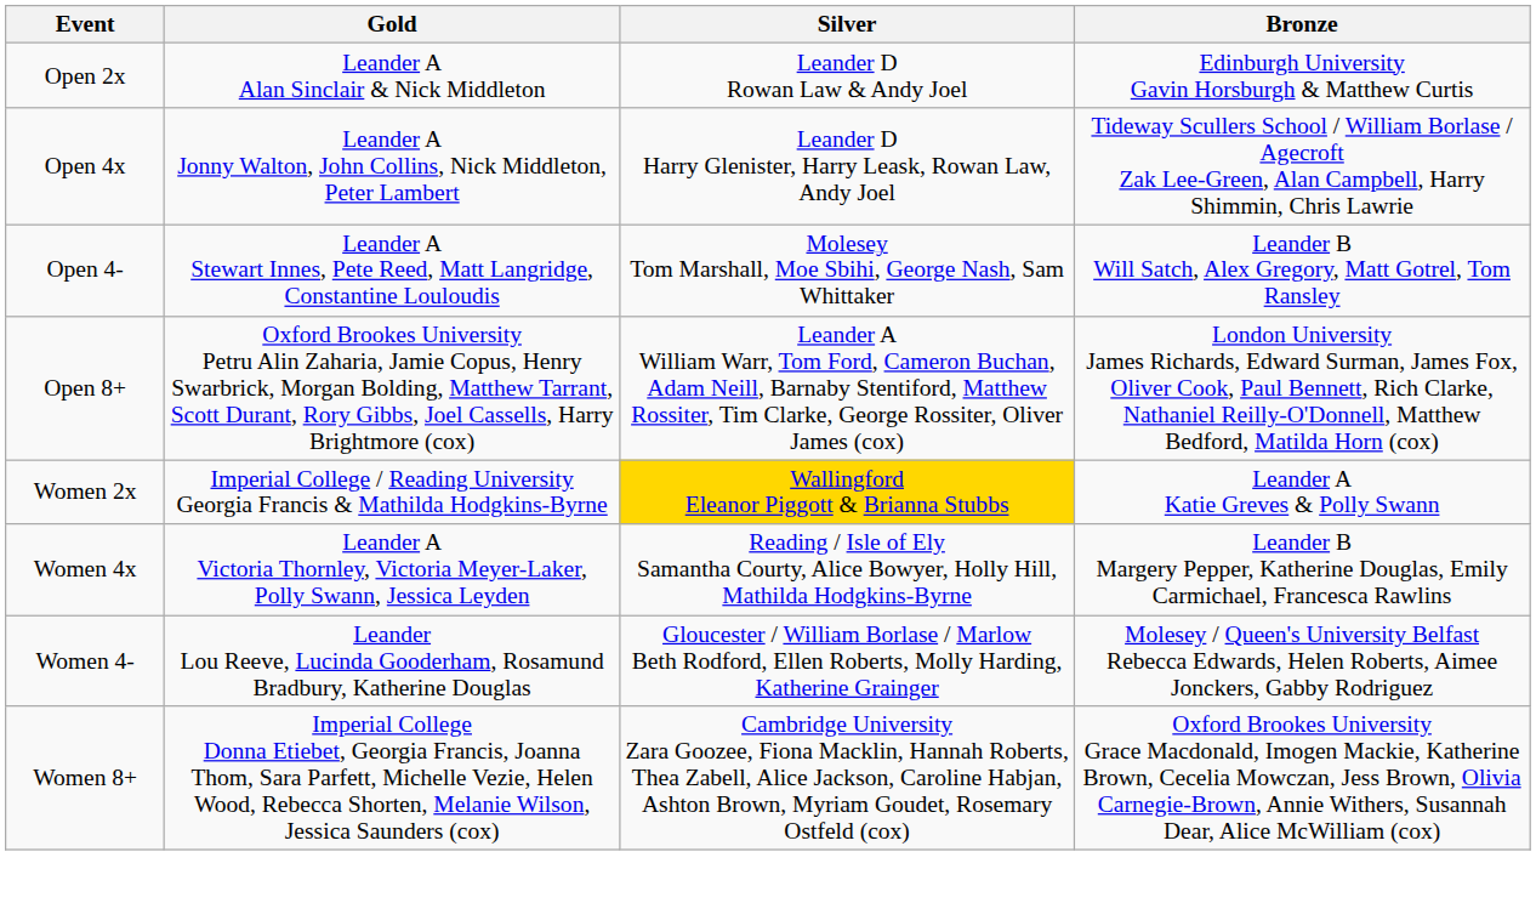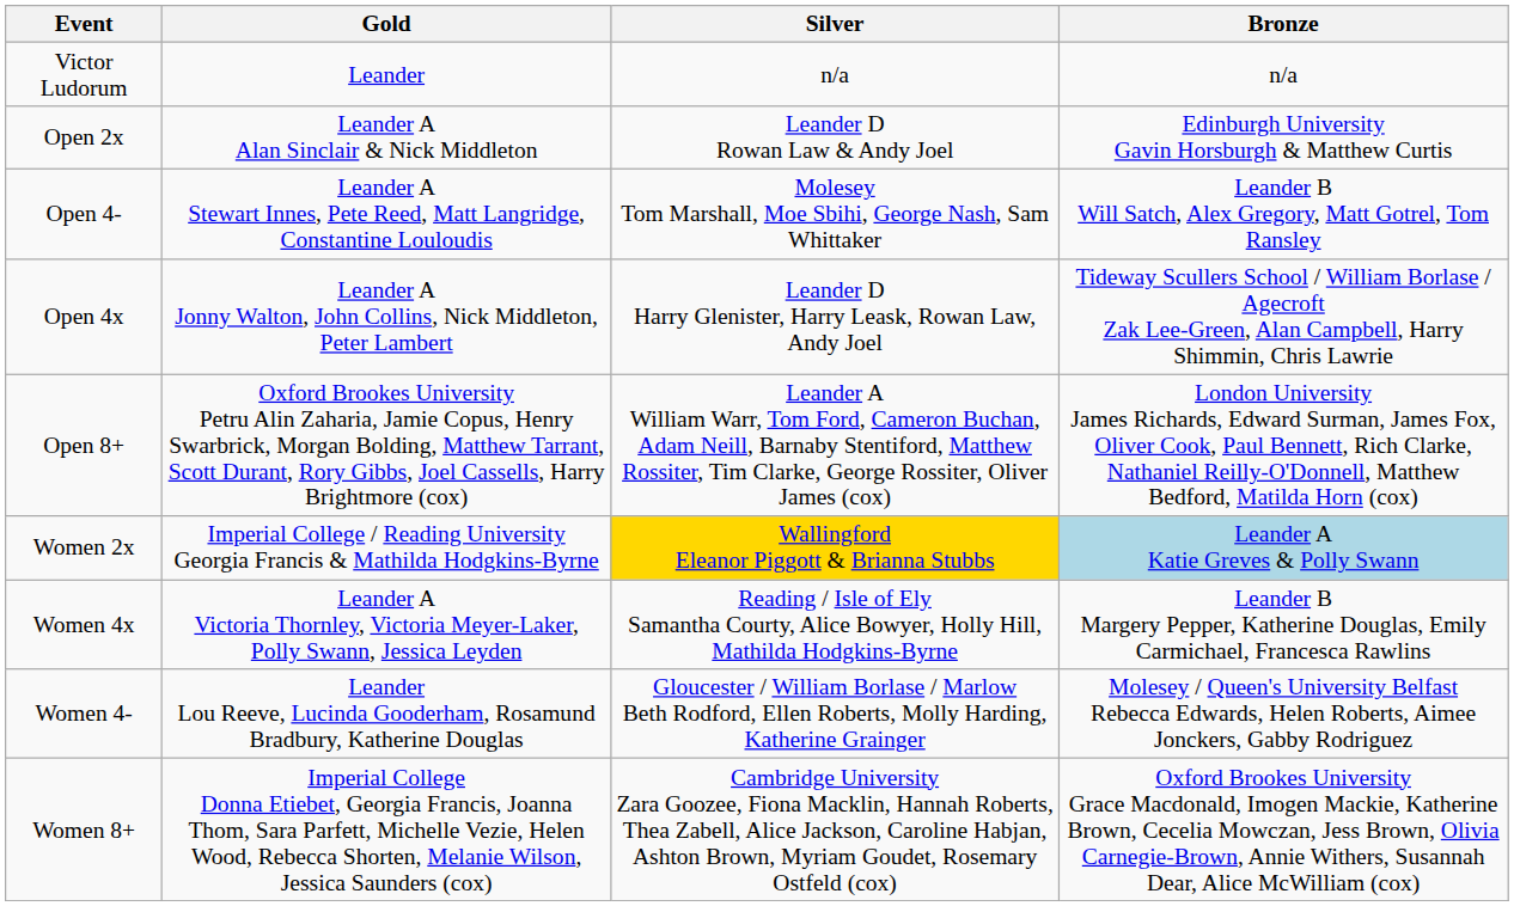+ row: Victor Ludorum | Leander | n/a | n/a
rows swapped: Open 4- <-> Open 4x
Women 2x | Bronze: no background -> lightblue background
